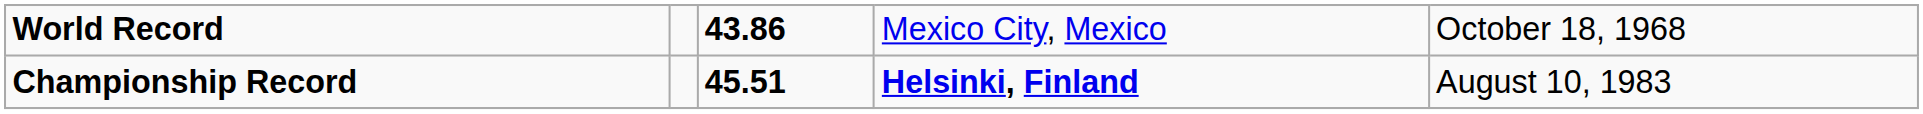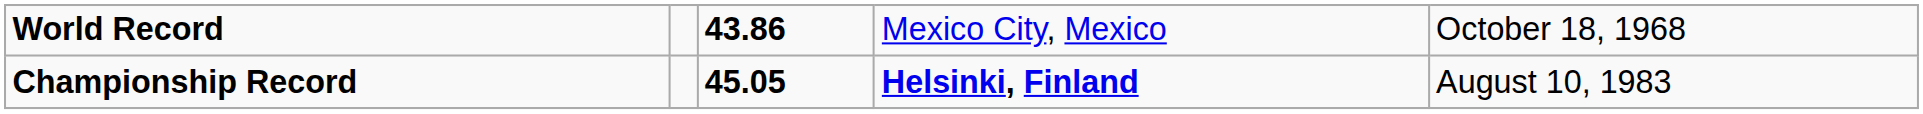Championship Record | column 3: 45.51 -> 45.05
